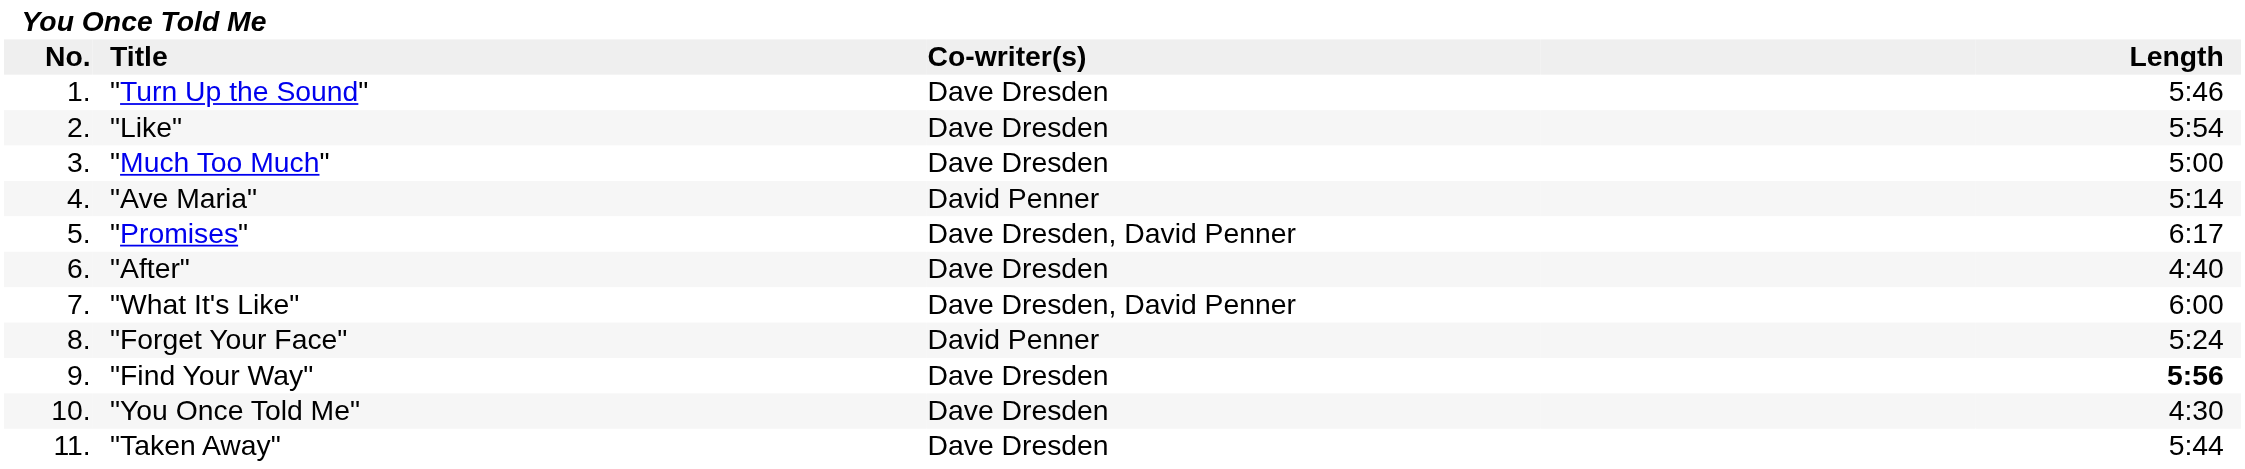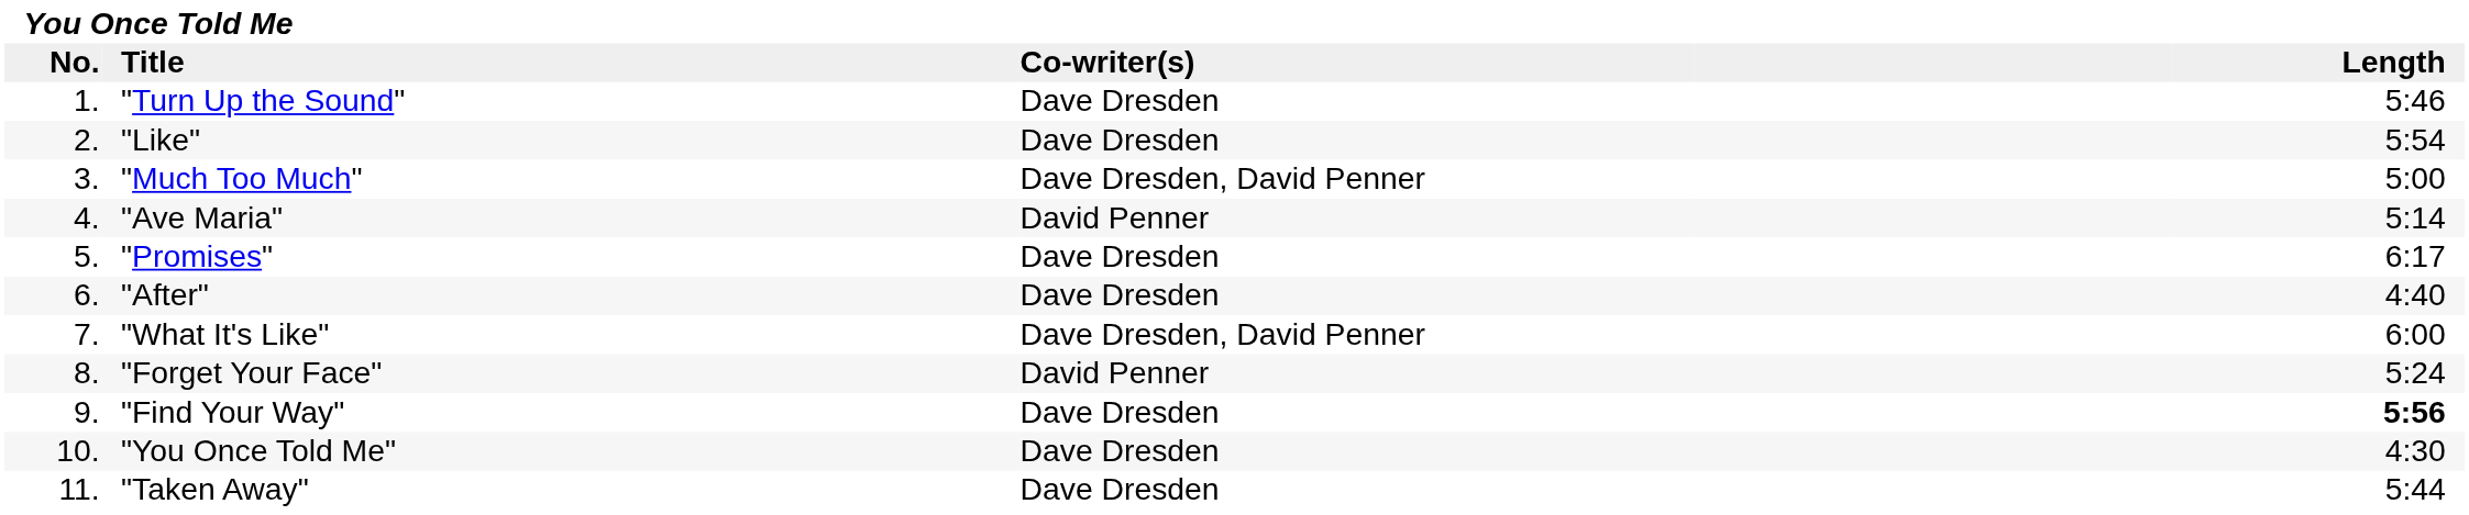"Much Too Much" | Co-writer(s): Dave Dresden -> Dave Dresden, David Penner
"Promises" | Co-writer(s): Dave Dresden, David Penner -> Dave Dresden
